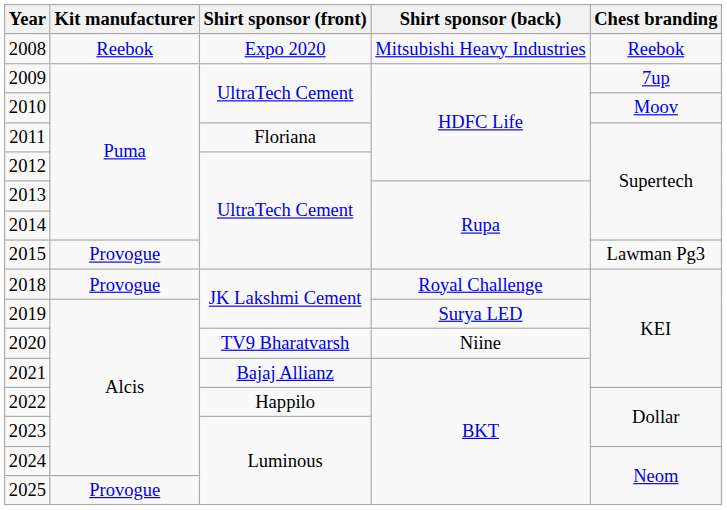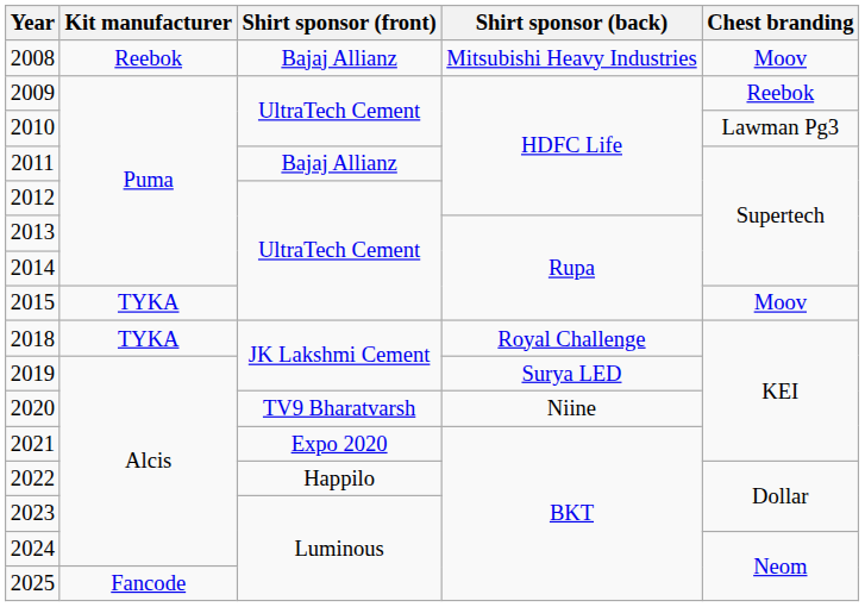2008 | Shirt sponsor (front): Expo 2020 -> Bajaj Allianz
2008 | Chest branding: Reebok -> Moov
2009 | Chest branding: 7up -> Reebok
2010 | Chest branding: Moov -> Lawman Pg3
2011 | Shirt sponsor (front): Floriana -> Bajaj Allianz
2015 | Kit manufacturer: Provogue -> TYKA
2015 | Chest branding: Lawman Pg3 -> Moov
2018 | Kit manufacturer: Provogue -> TYKA
2021 | Shirt sponsor (front): Bajaj Allianz -> Expo 2020
2025 | Kit manufacturer: Provogue -> Fancode
